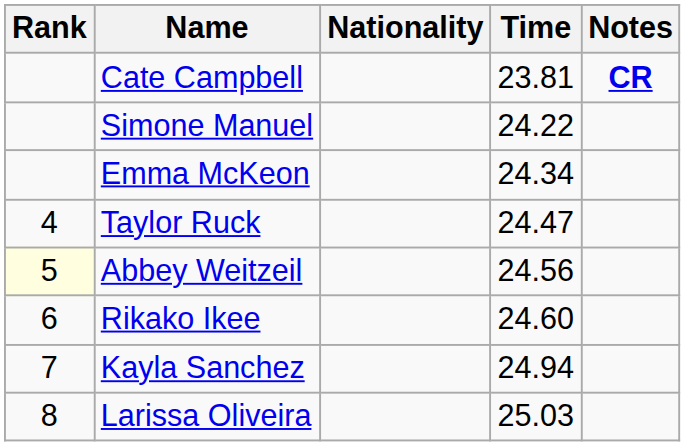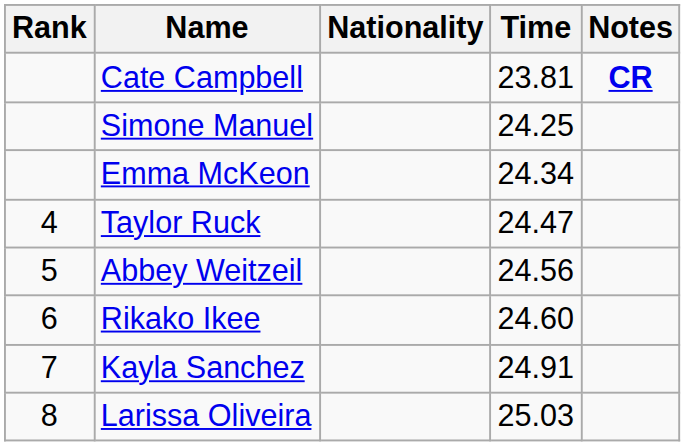Simone Manuel | Time: 24.22 -> 24.25
Abbey Weitzeil | Rank: lightyellow background -> no background
Kayla Sanchez | Time: 24.94 -> 24.91
